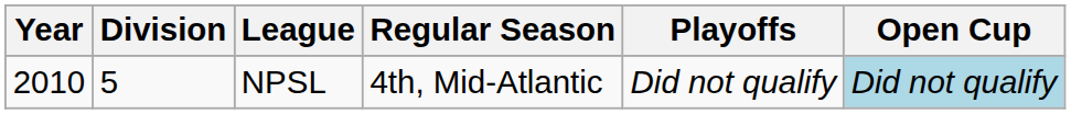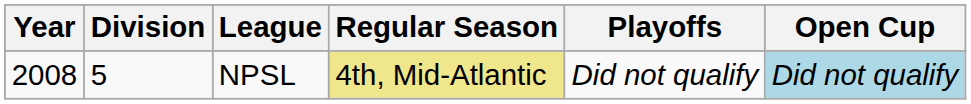NPSL | Year: 2010 -> 2008
NPSL | Regular Season: no background -> khaki background
